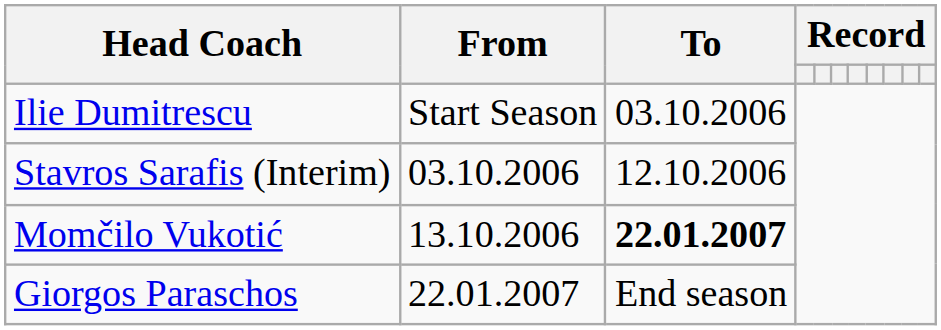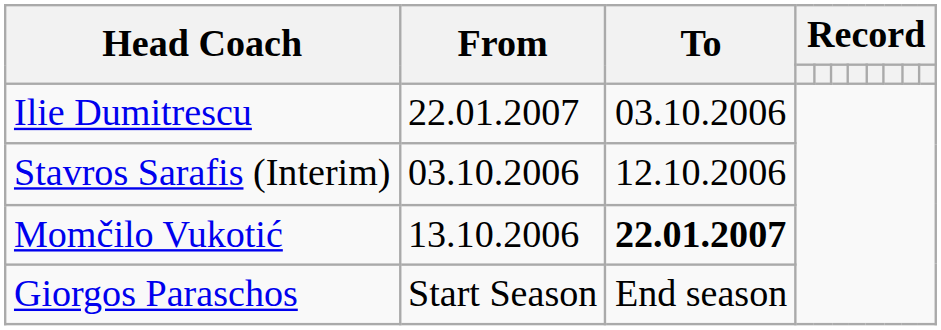Ilie Dumitrescu | From: Start Season -> 22.01.2007
Giorgos Paraschos | From: 22.01.2007 -> Start Season
